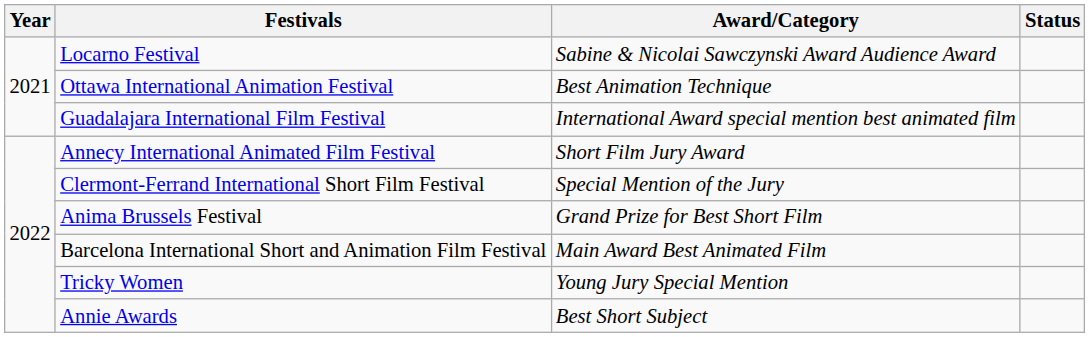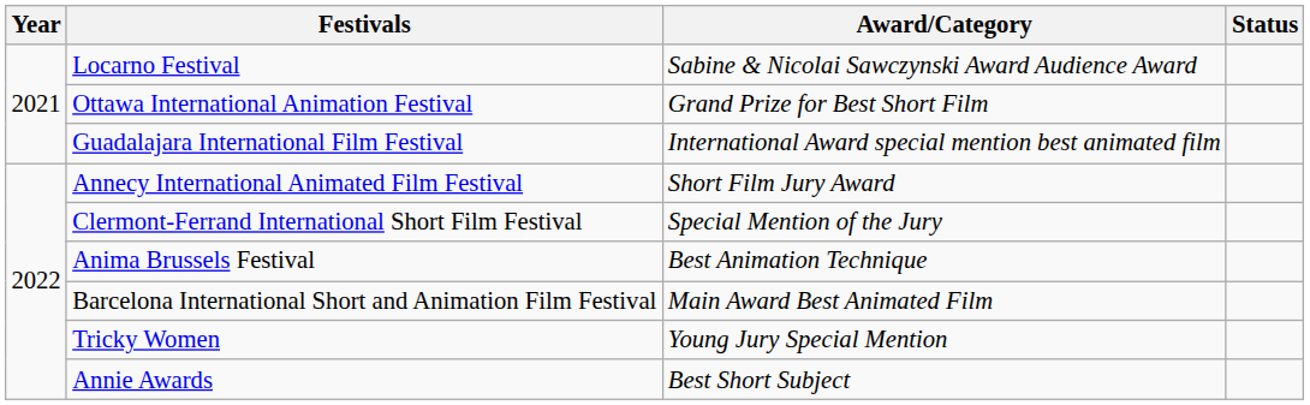Ottawa International Animation Festival | Award/Category: Best Animation Technique -> Grand Prize for Best Short Film
Anima Brussels Festival | Award/Category: Grand Prize for Best Short Film -> Best Animation Technique
